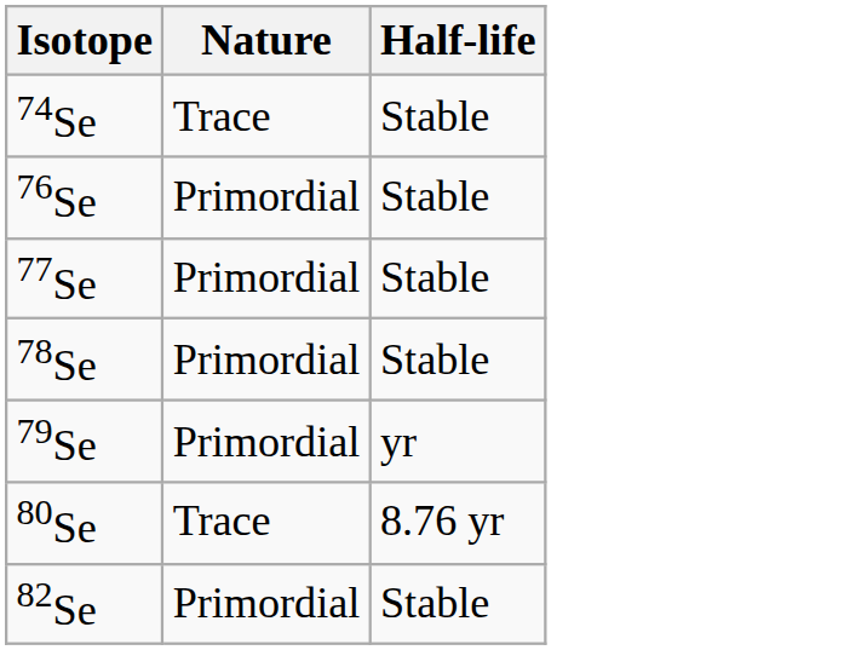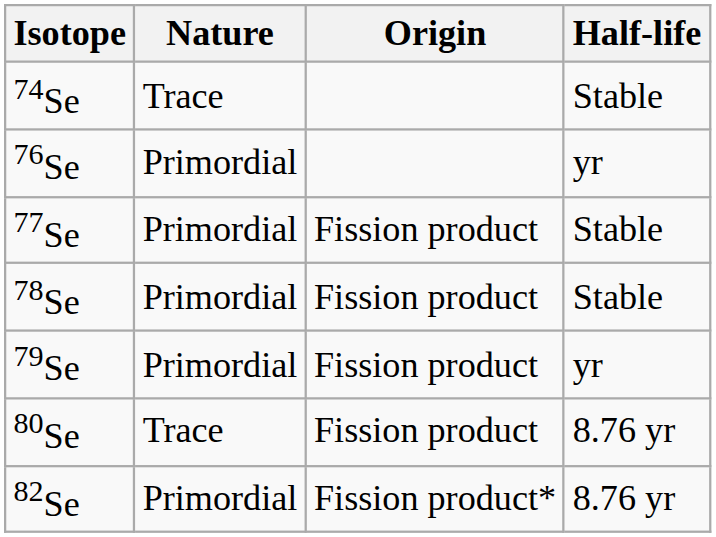+ column: Origin | Fission product | Fission product | Fission product | Fission product | Fission product*
76Se | Half-life: Stable -> yr
82Se | Half-life: Stable -> 8.76 yr
